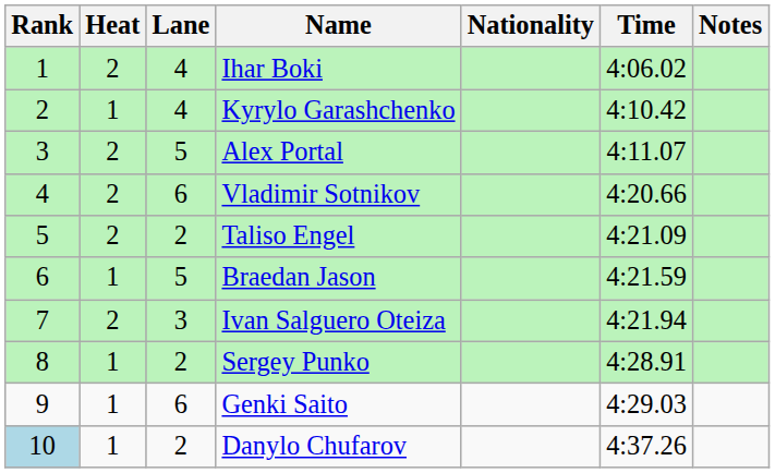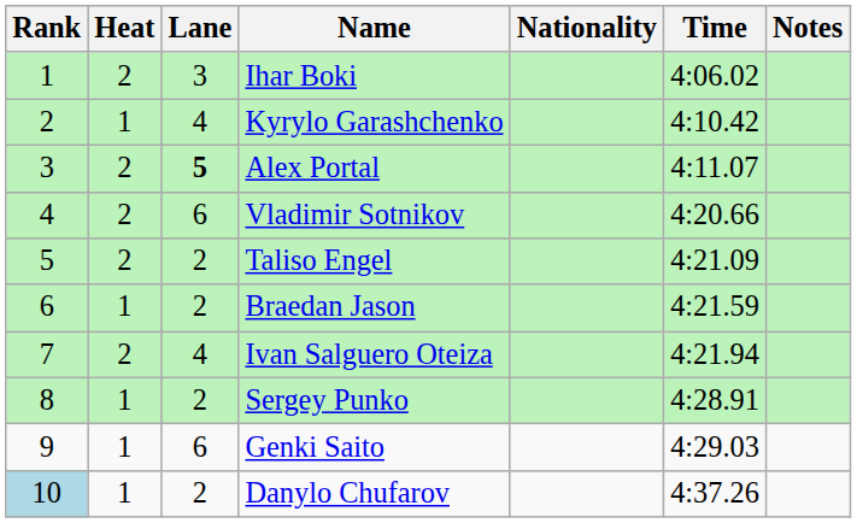Ihar Boki | Lane: 4 -> 3
Alex Portal | Lane: normal -> bold
Braedan Jason | Lane: 5 -> 2
Ivan Salguero Oteiza | Lane: 3 -> 4
